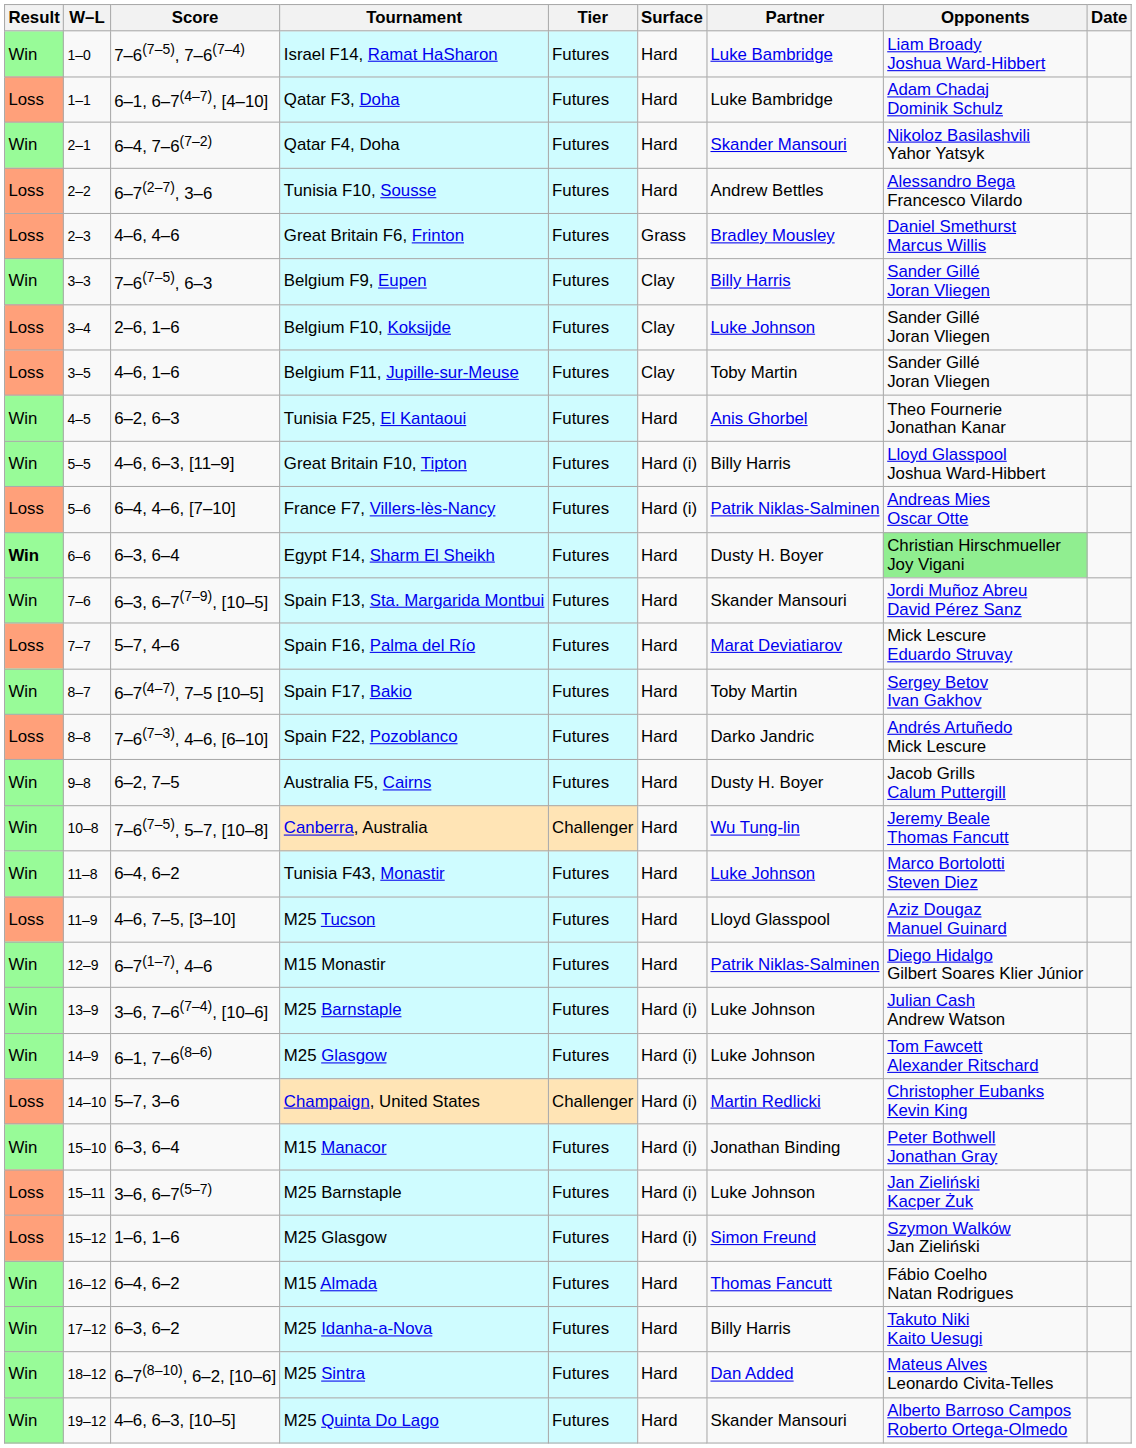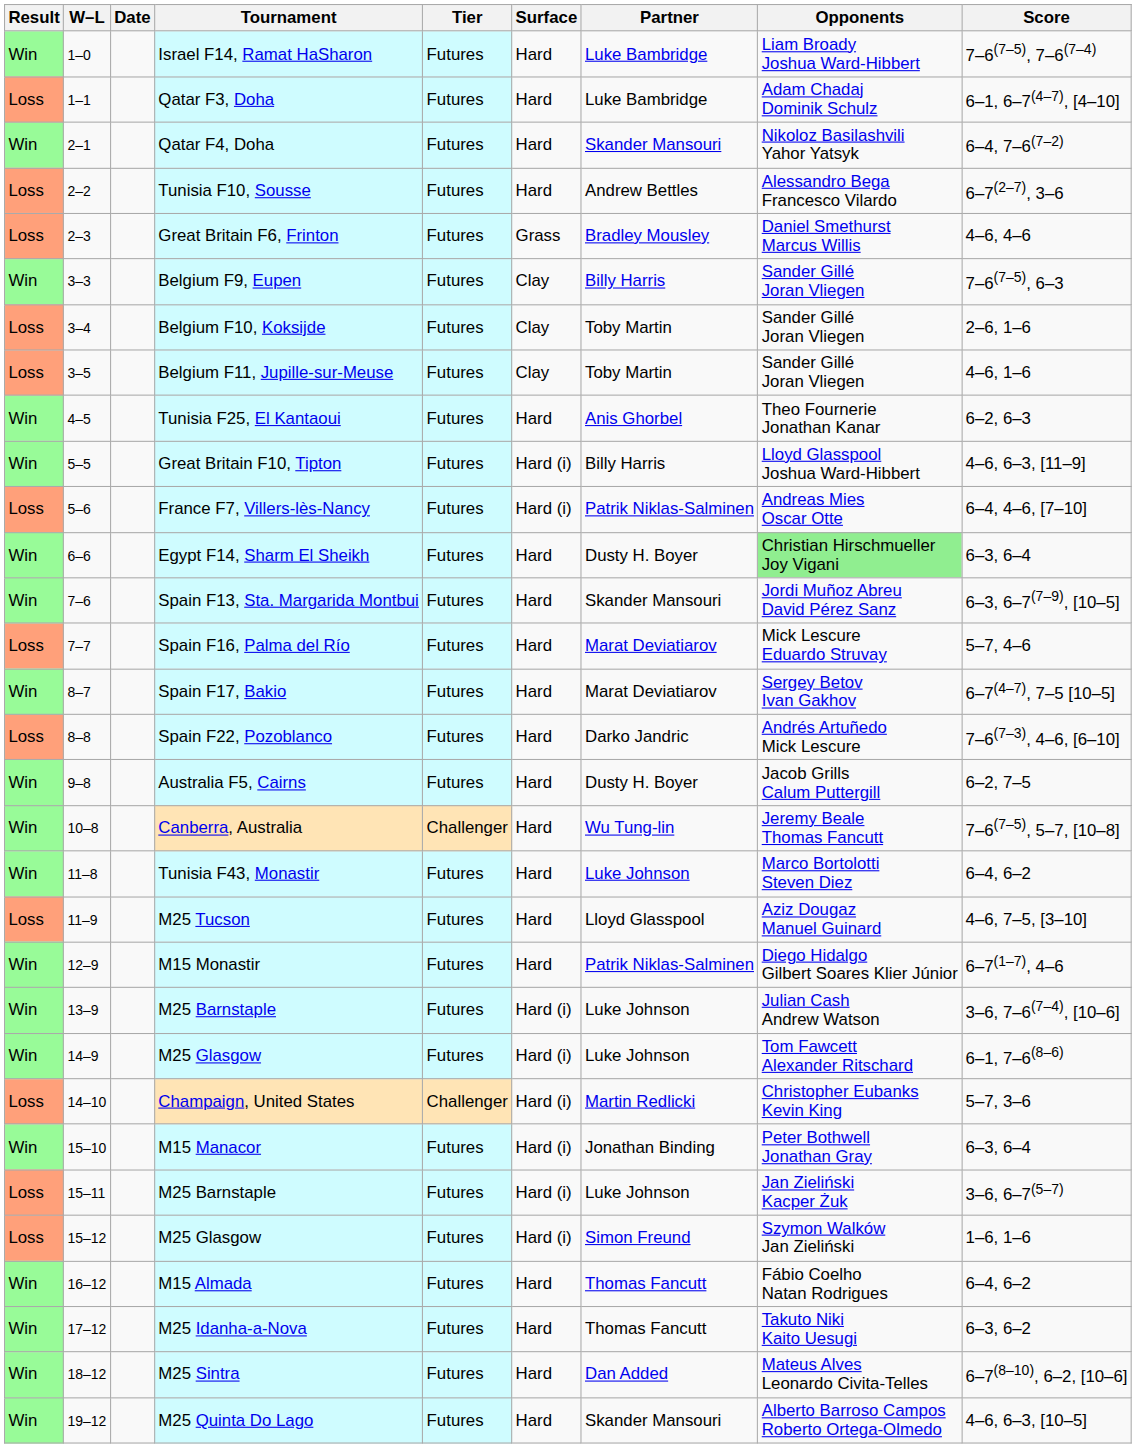columns swapped: Date <-> Score
Belgium F10, Koksijde | Partner: Luke Johnson -> Toby Martin
Egypt F14, Sharm El Sheikh | Result: bold -> normal
Spain F17, Bakio | Partner: Toby Martin -> Marat Deviatiarov
M25 Idanha-a-Nova | Partner: Billy Harris -> Thomas Fancutt
